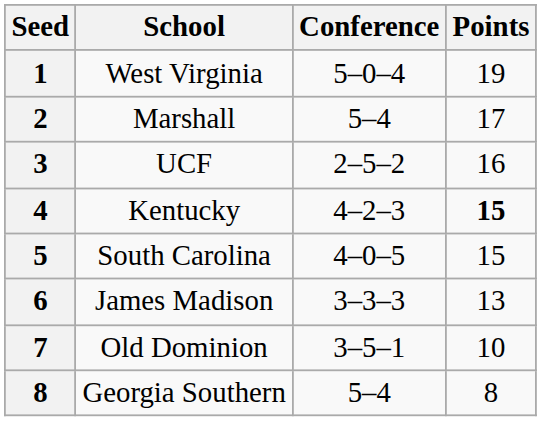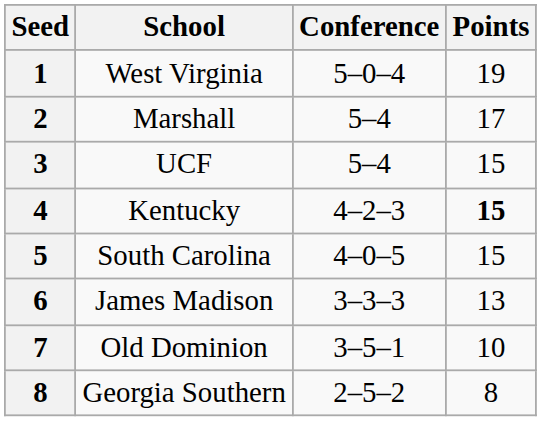UCF | Conference: 2–5–2 -> 5–4
UCF | Points: 16 -> 15
Georgia Southern | Conference: 5–4 -> 2–5–2
